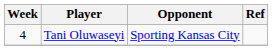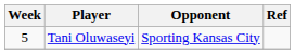Tani Oluwaseyi | Week: 4 -> 5
